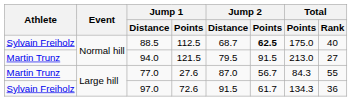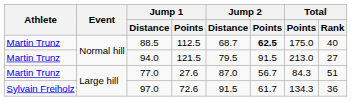88.5 | Athlete: Sylvain Freiholz -> Martin Trunz
77.0 | Total / Rank: 55 -> 51
